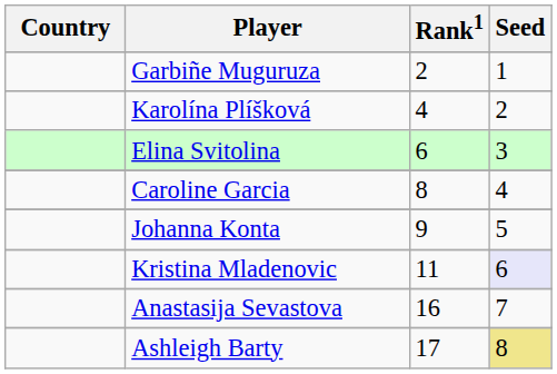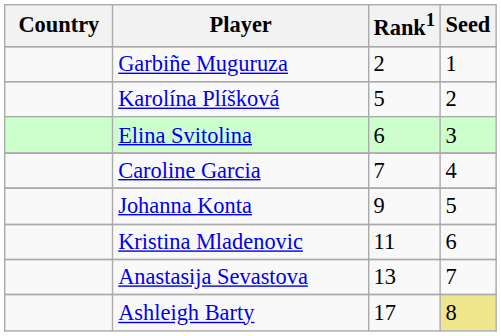Karolína Plíšková | Rank1: 4 -> 5
Caroline Garcia | Rank1: 8 -> 7
Kristina Mladenovic | Seed: lavender background -> no background
Anastasija Sevastova | Rank1: 16 -> 13
